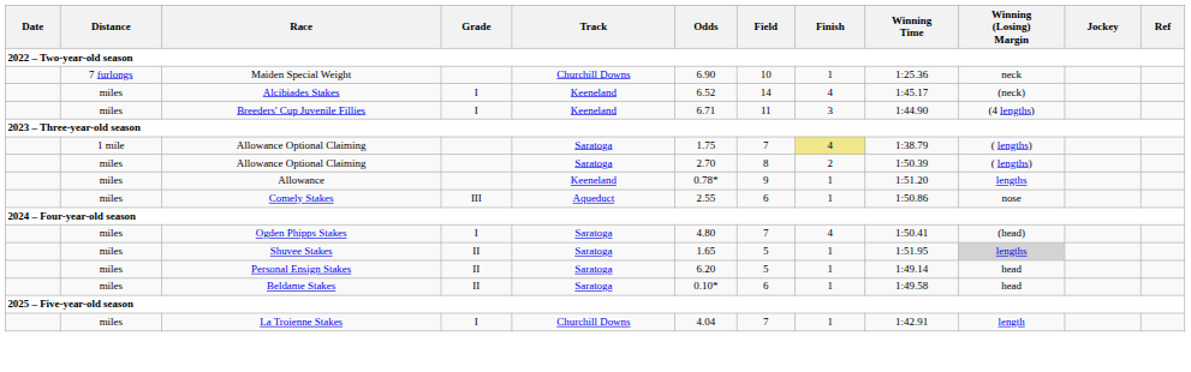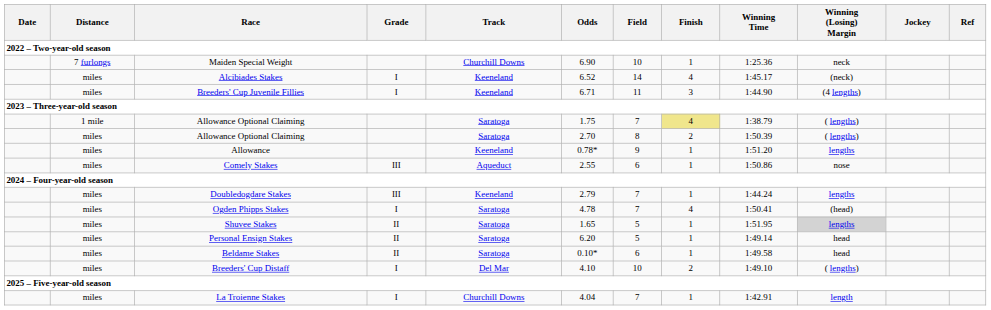+ row: miles | Doubledogdare Stakes | III | Keeneland | 2.79 | 7 | 1 | 1:44.24 | lengths
Ogden Phipps Stakes | Odds: 4.80 -> 4.78
+ row: miles | Breeders' Cup Distaff | I | Del Mar | 4.10 | 10 | 2 | 1:49.10 | ( lengths)
